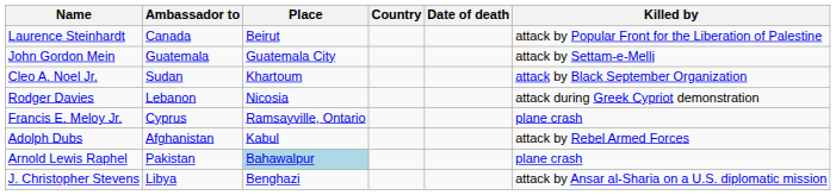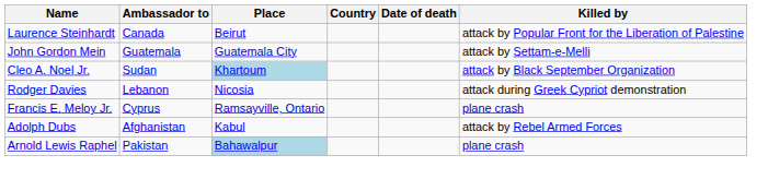Cleo A. Noel Jr. | Place: no background -> lightblue background
- row: J. Christopher Stevens | Libya | Benghazi | attack by Ansar al-Sharia on a U.S. diplomatic mission
